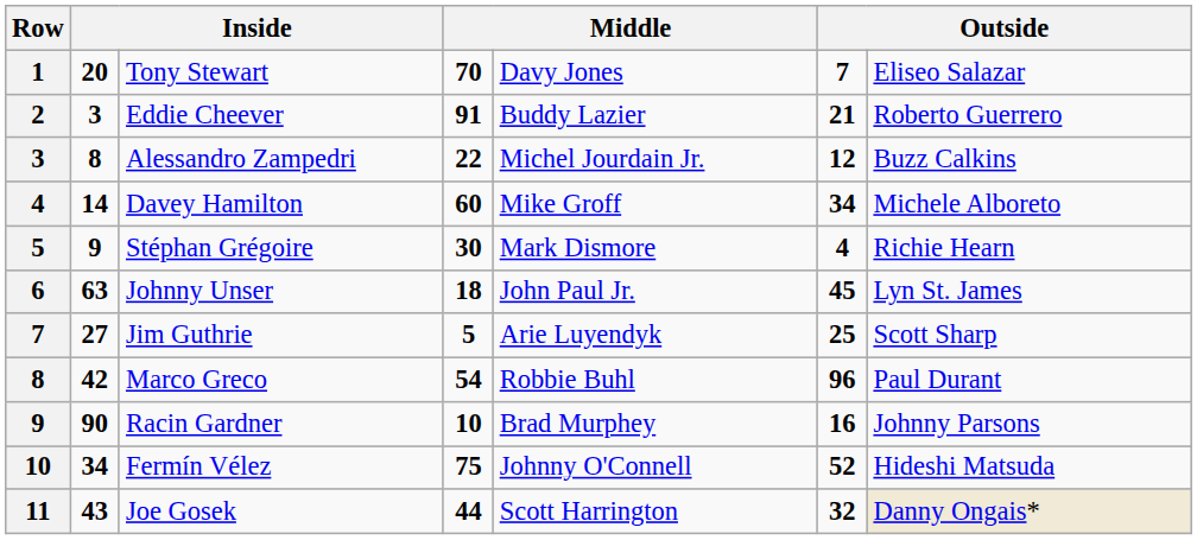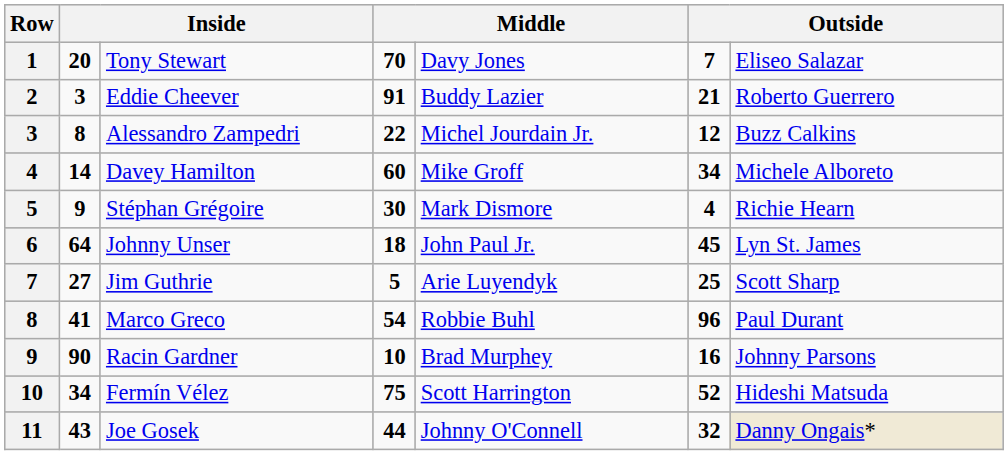Johnny Unser | column 2: 63 -> 64
Marco Greco | column 2: 42 -> 41
Fermín Vélez | column 5: Johnny O'Connell -> Scott Harrington
Joe Gosek | column 5: Scott Harrington -> Johnny O'Connell
